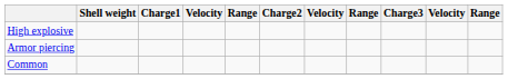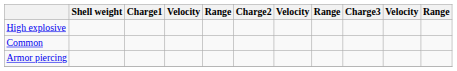rows swapped: Common <-> Armor piercing
